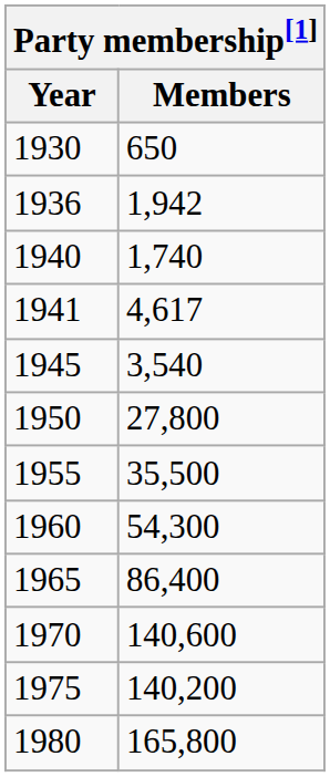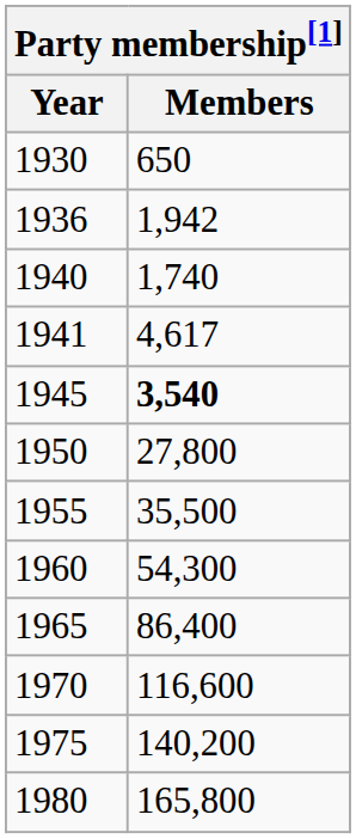1945 | Members: normal -> bold
1970 | Members: 140,600 -> 116,600
